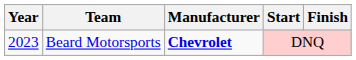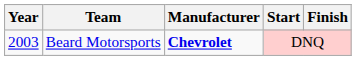Beard Motorsports | Year: 2023 -> 2003
